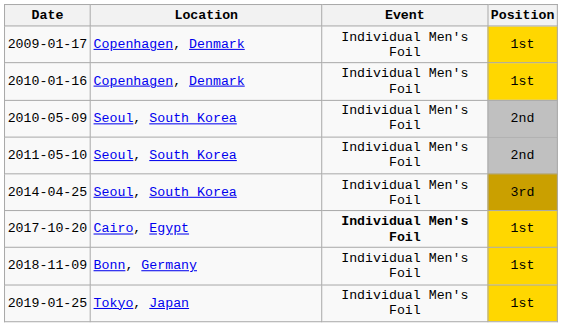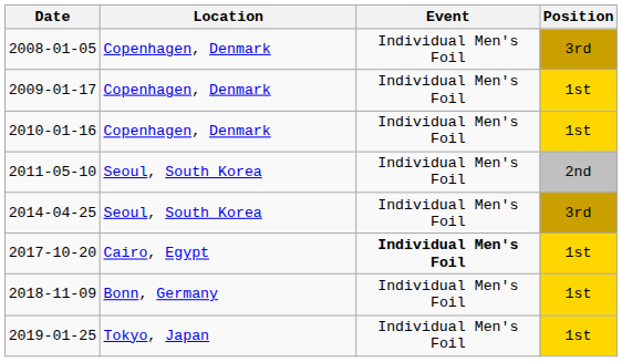+ row: 2008-01-05 | Copenhagen, Denmark | Individual Men's Foil | 3rd
- row: 2010-05-09 | Seoul, South Korea | Individual Men's Foil | 2nd
